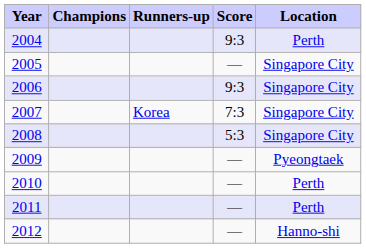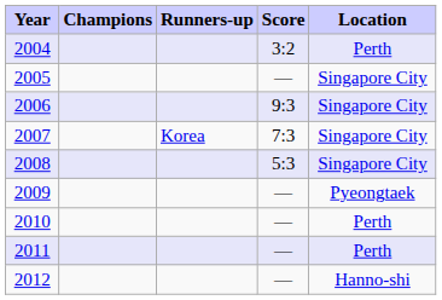2004 | Score: 9:3 -> 3:2
